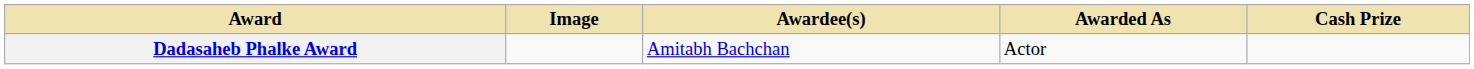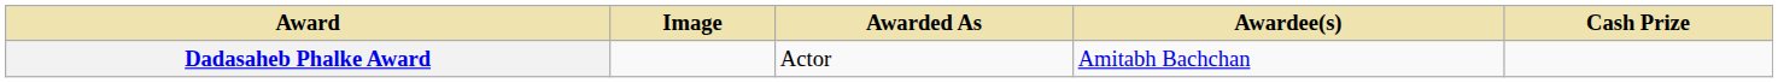columns swapped: Awardee(s) <-> Awarded As
